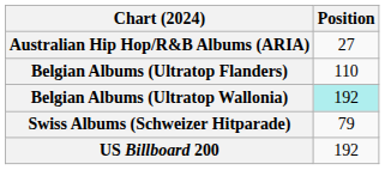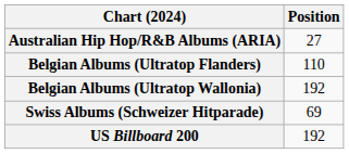Belgian Albums (Ultratop Wallonia) | Position: paleturquoise background -> no background
Swiss Albums (Schweizer Hitparade) | Position: 79 -> 69
